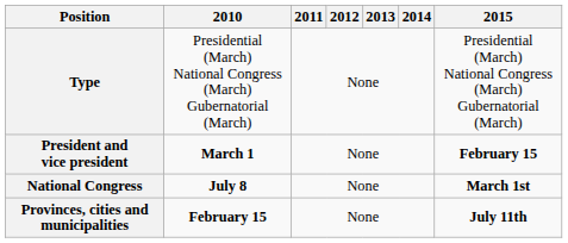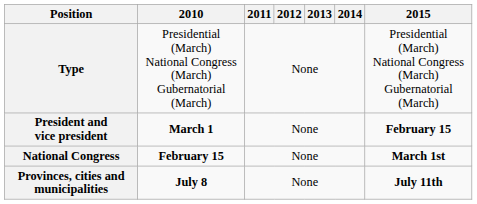National Congress | 2010: July 8 -> February 15
Provinces, cities and municipalities | 2010: February 15 -> July 8
